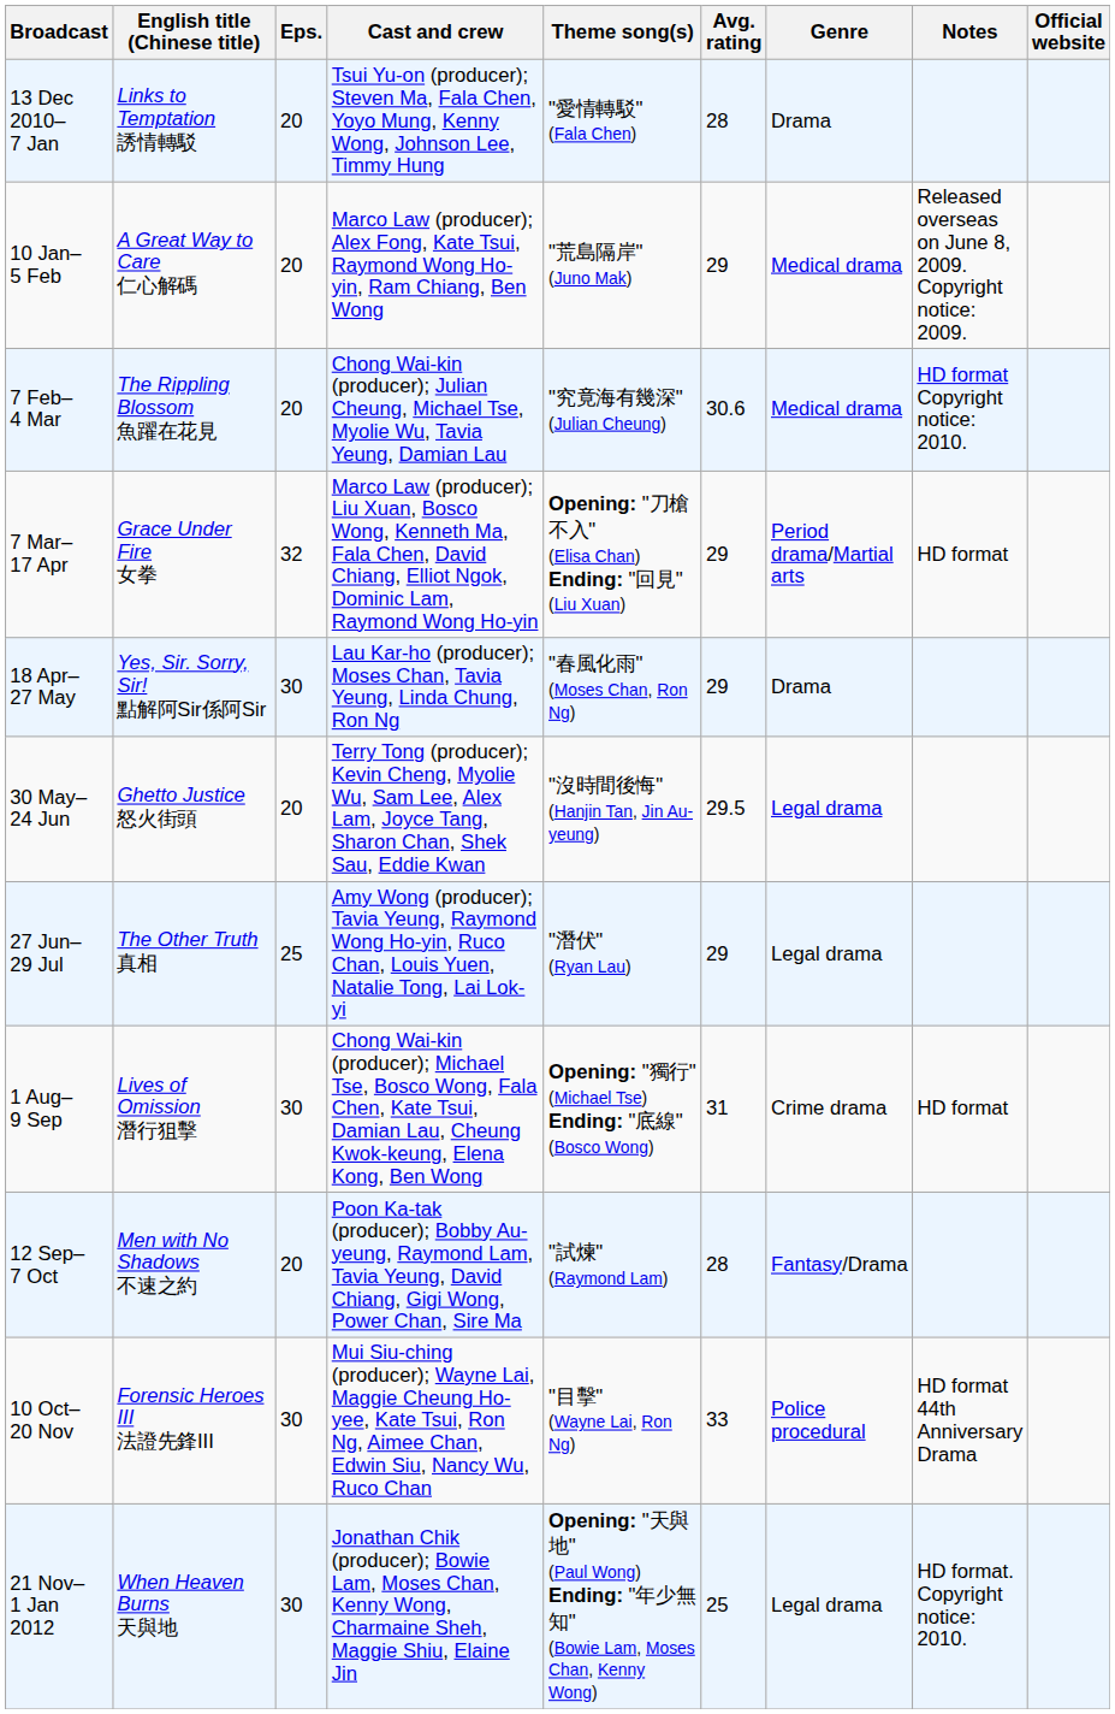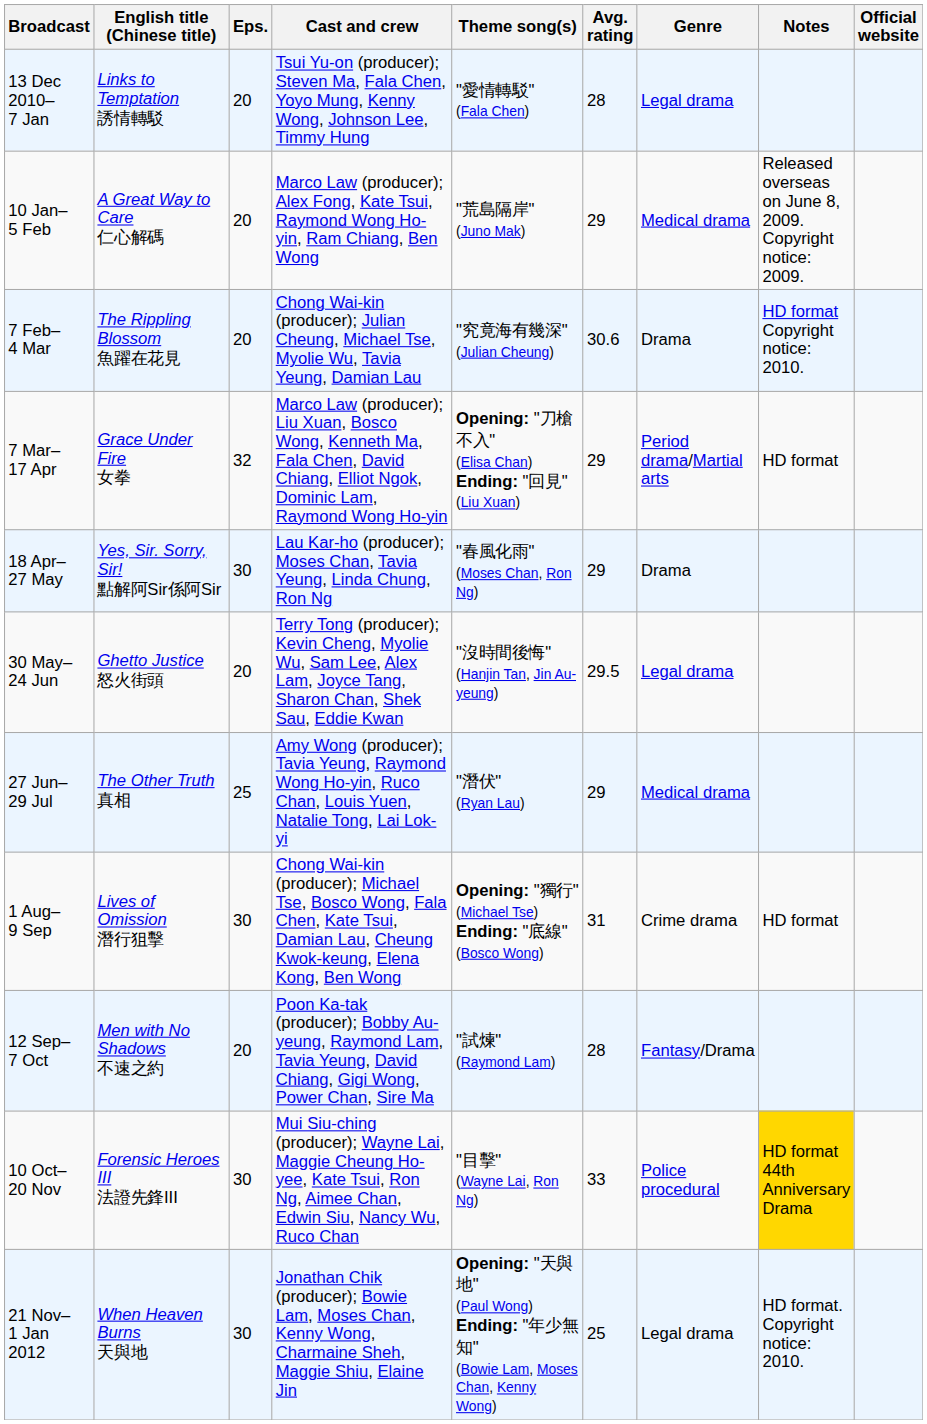13 Dec 2010– 7 Jan | Genre: Drama -> Legal drama
7 Feb– 4 Mar | Genre: Medical drama -> Drama
27 Jun– 29 Jul | Genre: Legal drama -> Medical drama
10 Oct– 20 Nov | Notes: no background -> gold background
